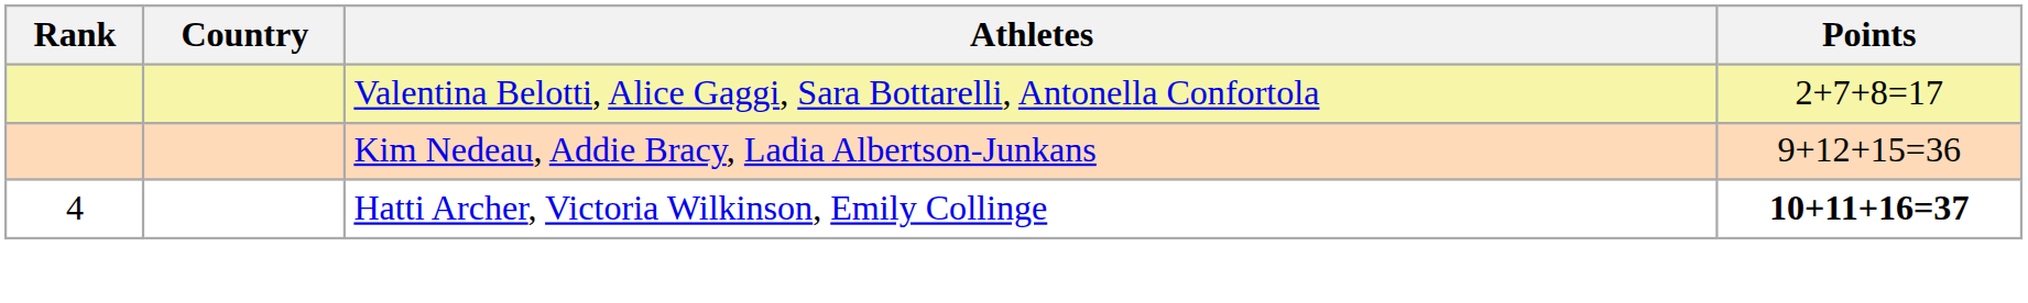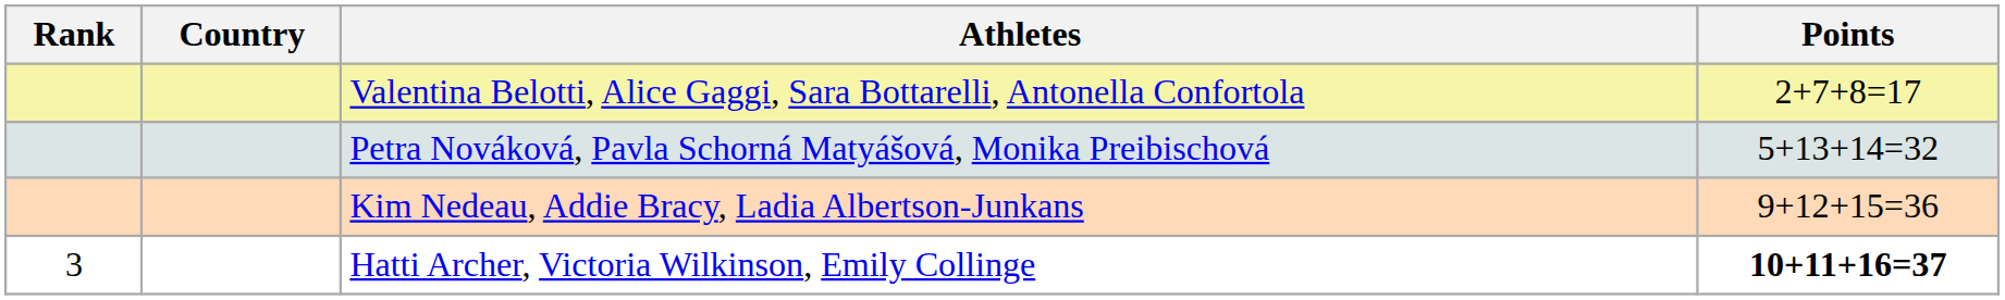+ row: Petra Nováková, Pavla Schorná Matyášová, Monika Preibischová | 5+13+14=32
Hatti Archer, Victoria Wilkinson, Emily Collinge | Rank: 4 -> 3
